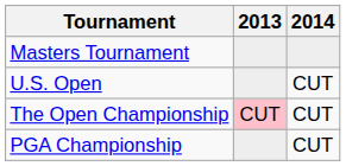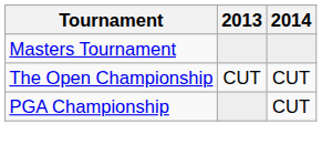- row: U.S. Open | CUT
The Open Championship | 2013: pink background -> no background
